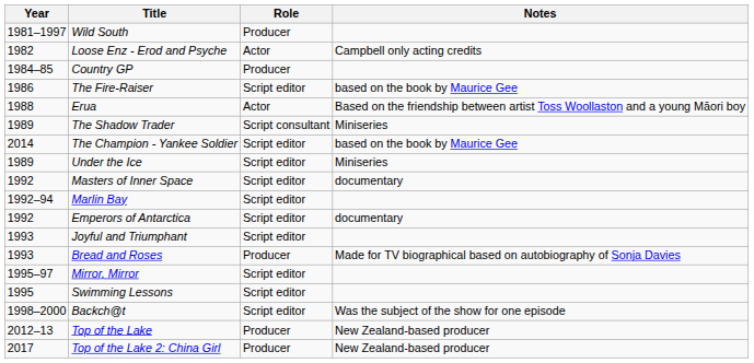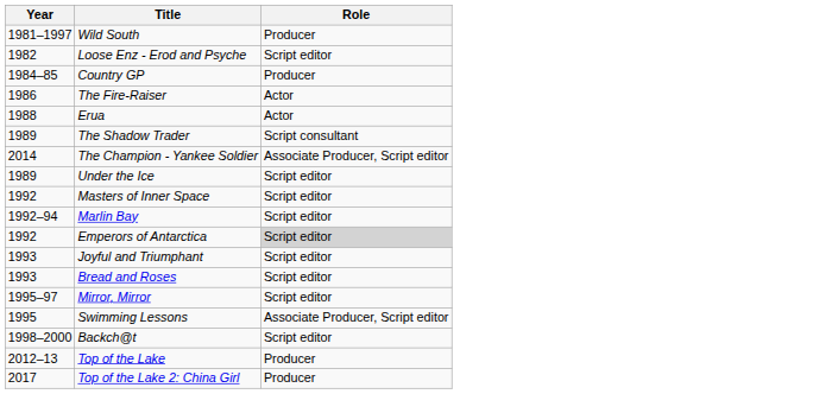- column: Notes | Campbell only acting credits | based on the book by Maurice Gee | Based on the friendship between artist Toss Woollaston and a young Māori boy | Miniseries | based on the book by Maurice Gee | Miniseries | documentary | documentary | Made for TV biographical based on autobiography of Sonja Davies | Was the subject of the show for one episode | New Zealand-based producer | New Zealand-based producer
Loose Enz - Erod and Psyche | Role: Actor -> Script editor
The Fire-Raiser | Role: Script editor -> Actor
The Champion - Yankee Soldier | Role: Script editor -> Associate Producer, Script editor
Emperors of Antarctica | Role: no background -> lightgrey background
Bread and Roses | Role: Producer -> Script editor
Swimming Lessons | Role: Script editor -> Associate Producer, Script editor
